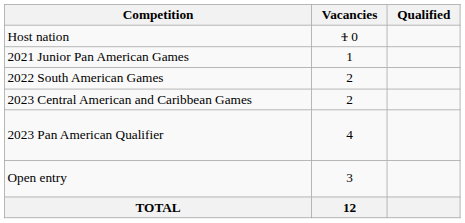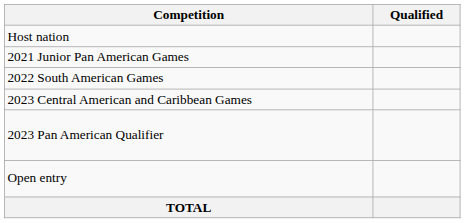- column: Vacancies | 1 0 | 1 | 2 | 2 | 4 | 3 | 12
